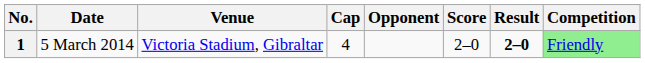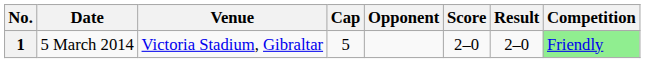1 | Cap: 4 -> 5
1 | Result: bold -> normal
